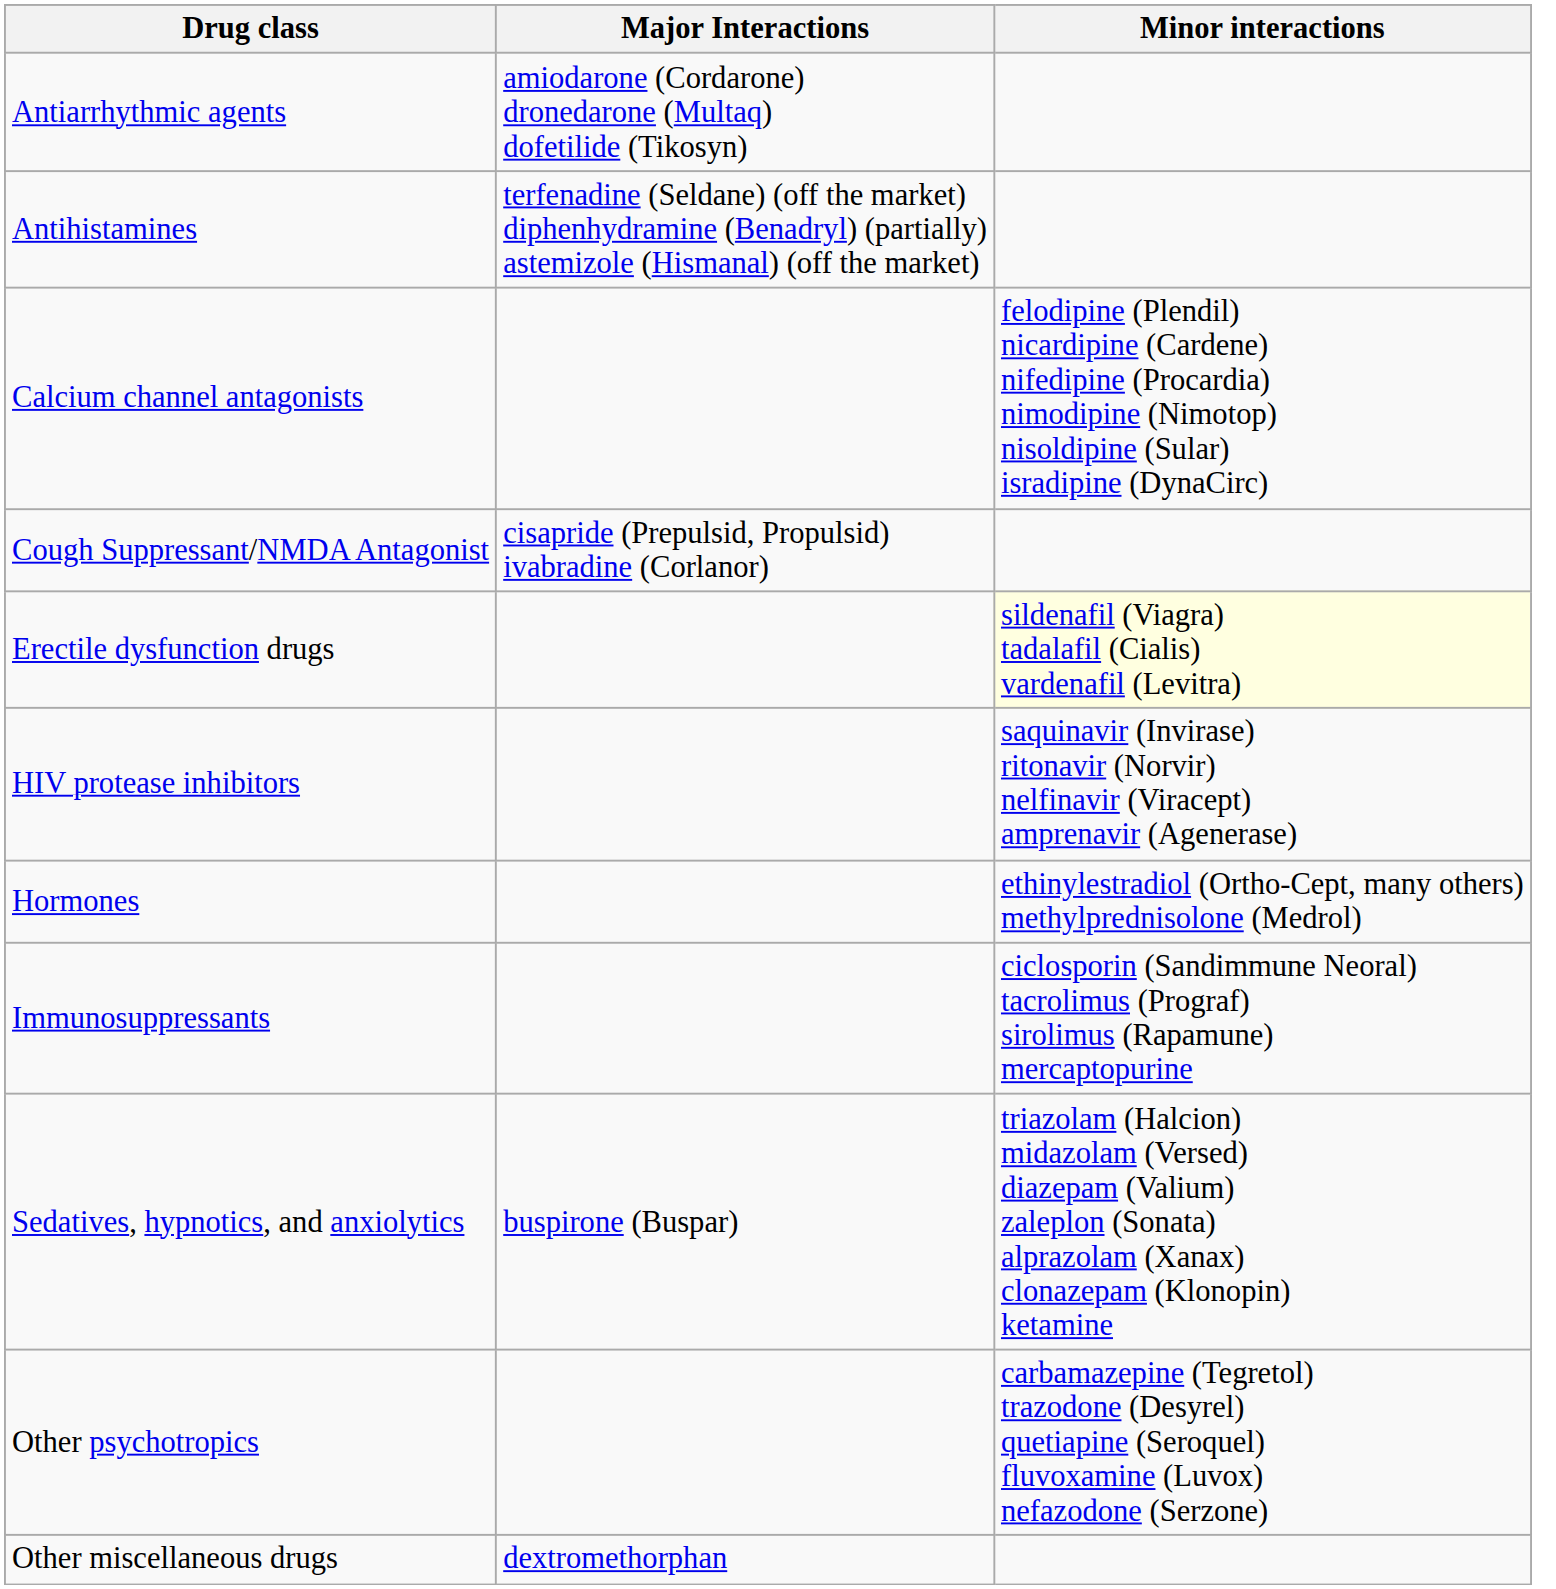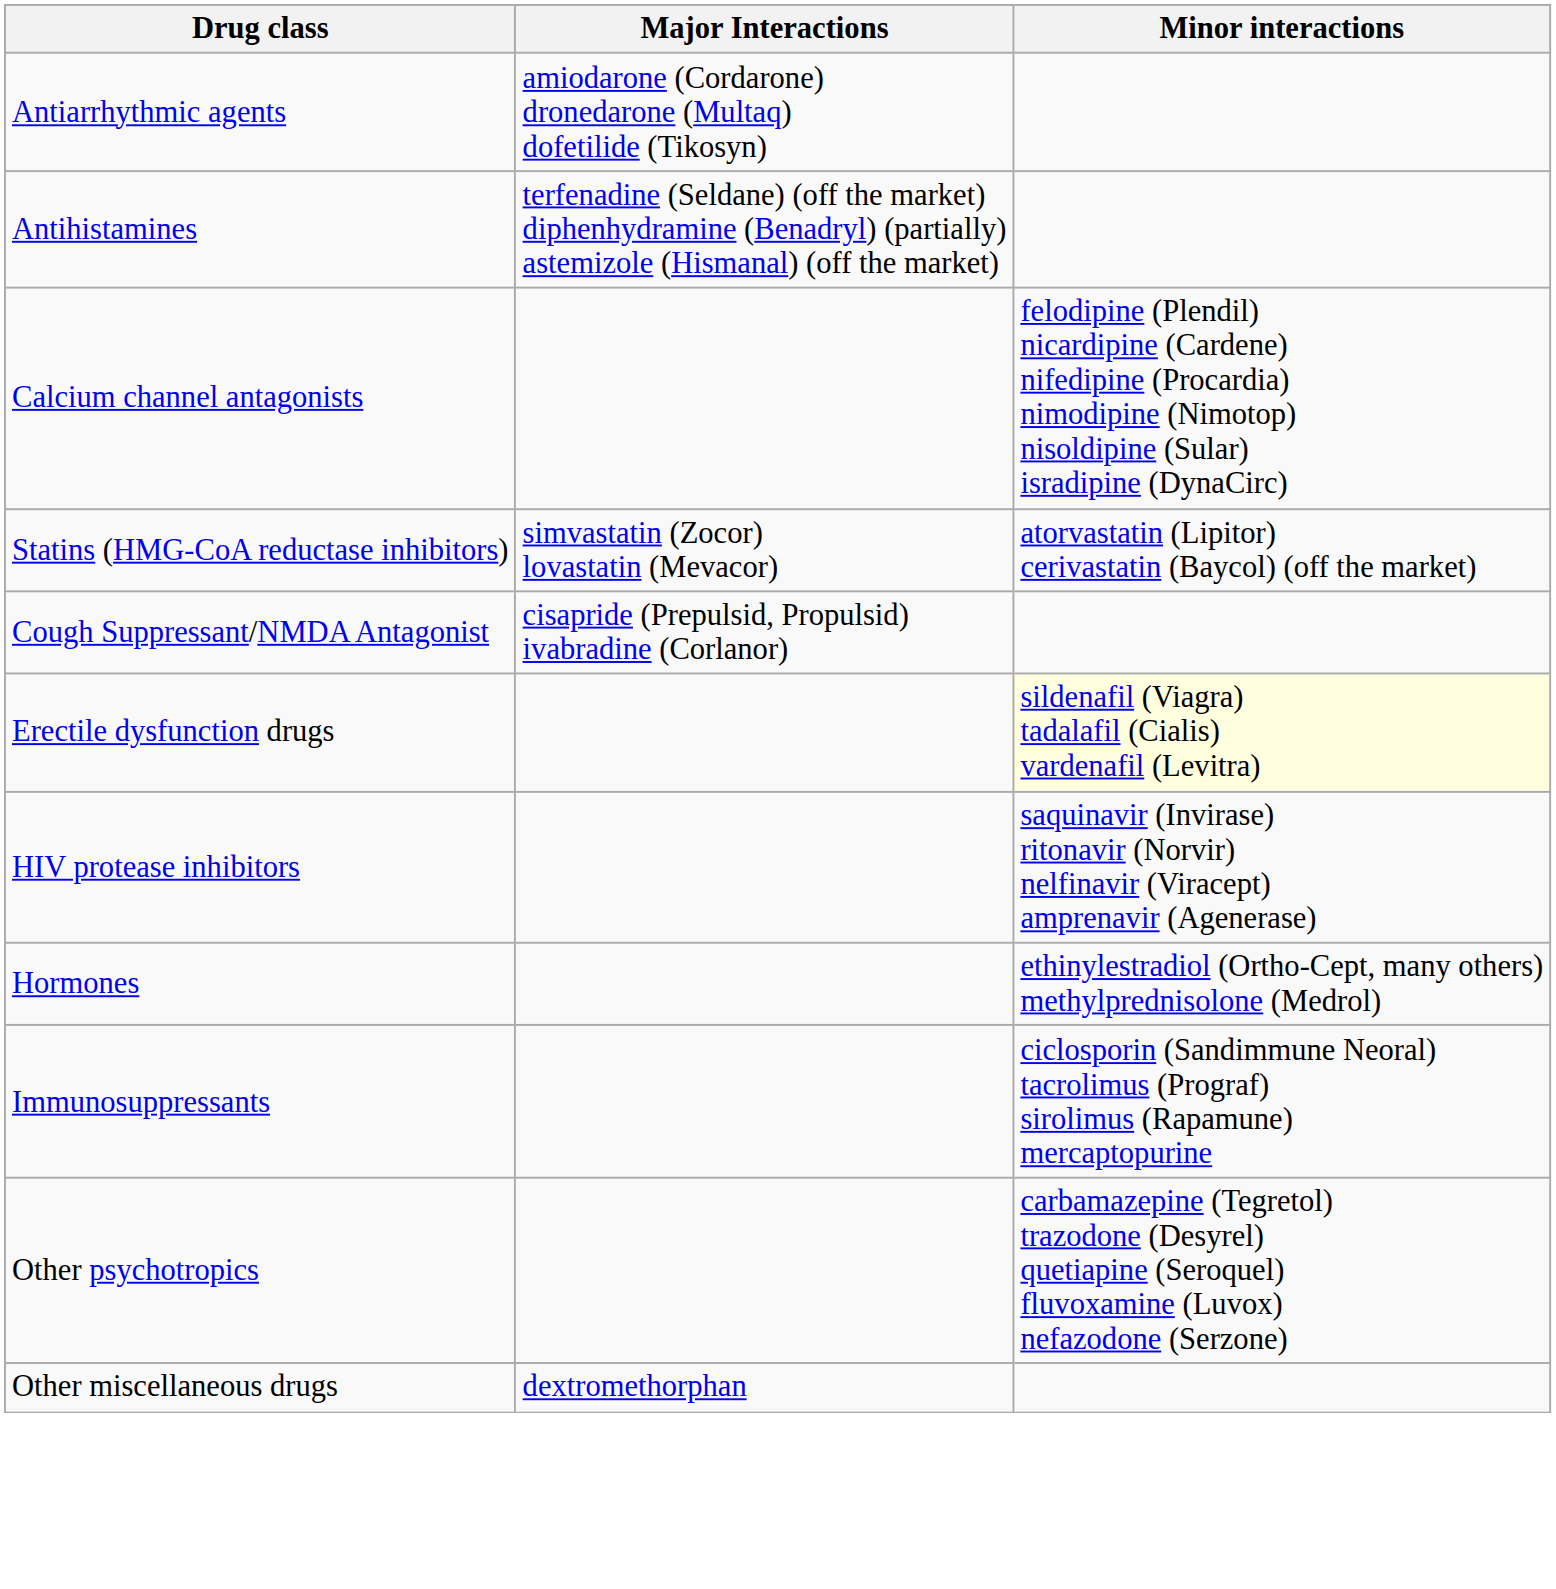+ row: Statins (HMG-CoA reductase inhibitors) | simvastatin (Zocor) lovastatin (Mevacor) | atorvastatin (Lipitor) cerivastatin (Baycol) (off the market)
- row: Sedatives, hypnotics, and anxiolytics | buspirone (Buspar) | triazolam (Halcion) midazolam (Versed) diazepam (Valium) zaleplon (Sonata) alprazolam (Xanax) clonazepam (Klonopin) ketamine
